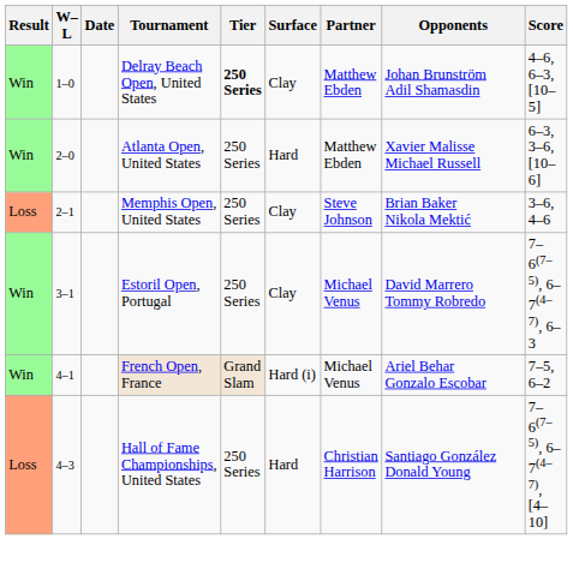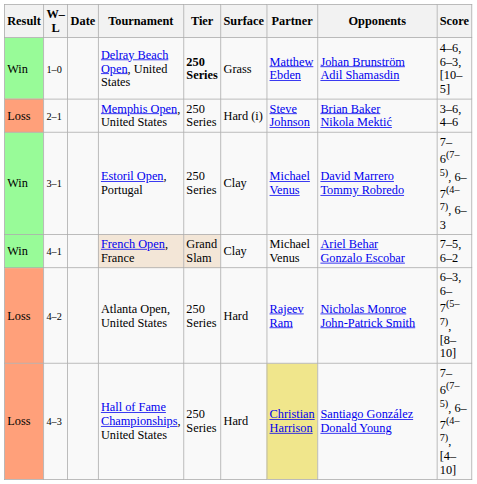1–0 | Surface: Clay -> Grass
- row: Win | 2–0 | Atlanta Open, United States | 250 Series | Hard | Matthew Ebden | Xavier Malisse Michael Russell | 6–3, 3–6, [10–6]
2–1 | Surface: Clay -> Hard (i)
4–1 | Surface: Hard (i) -> Clay
+ row: Loss | 4–2 | Atlanta Open, United States | 250 Series | Hard | Rajeev Ram | Nicholas Monroe John-Patrick Smith | 6–3, 6–7(5–7), [8–10]
4–3 | Partner: no background -> khaki background
